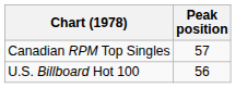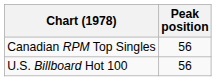Canadian RPM Top Singles | Peak position: 57 -> 56
